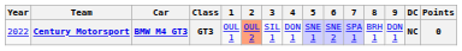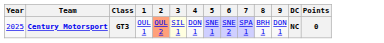- column: Car | BMW M4 GT3
Century Motorsport | Year: 2022 -> 2025
Century Motorsport | 3: no background -> lightyellow background
